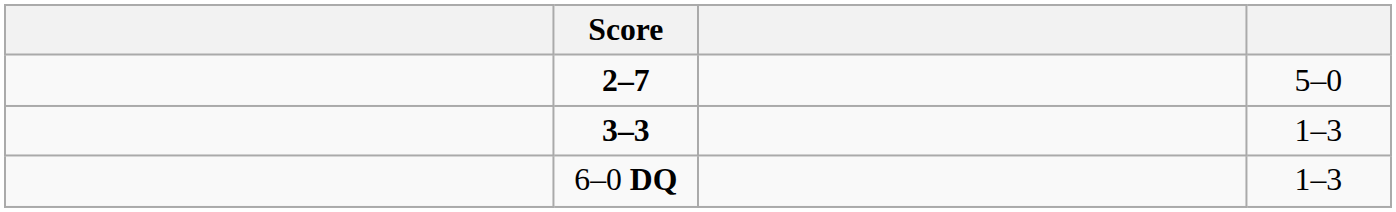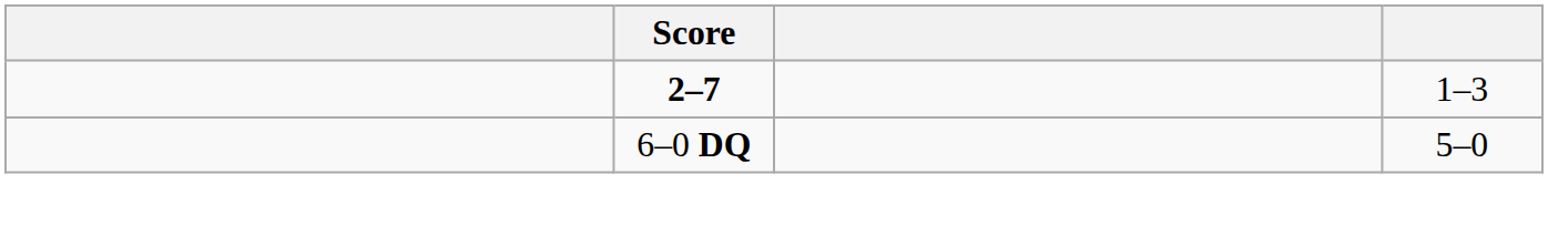2–7 | column 4: 5–0 -> 1–3
- row: 3–3 | 1–3
6–0 DQ | column 4: 1–3 -> 5–0
